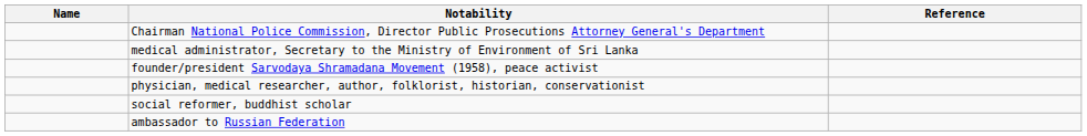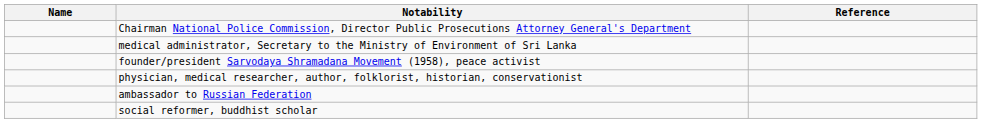rows swapped: ambassador to Russian Federation <-> social reformer, buddhist scholar
